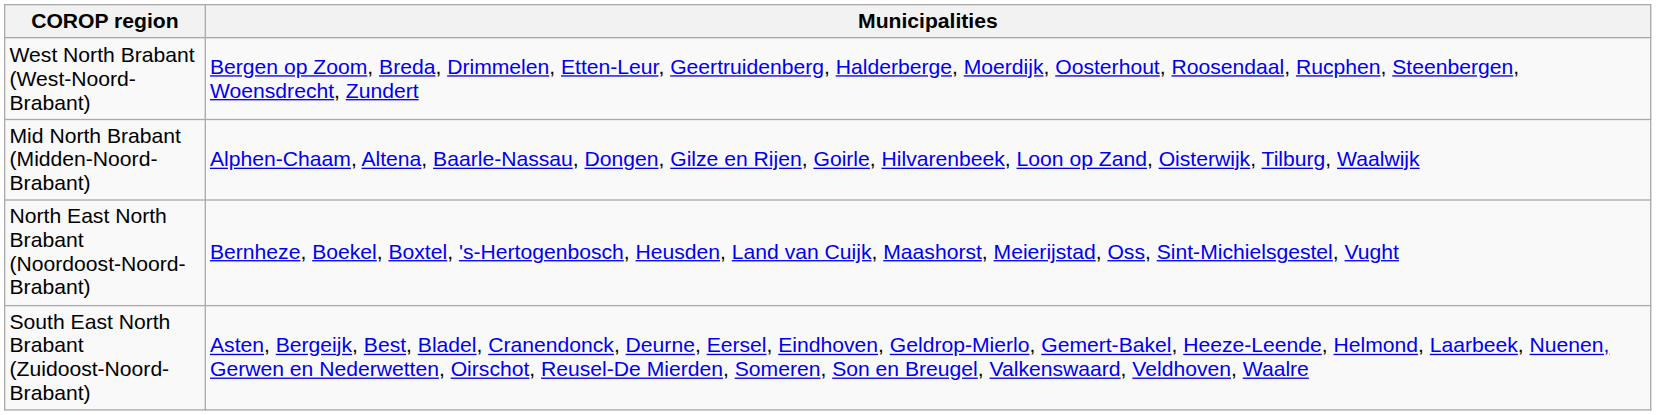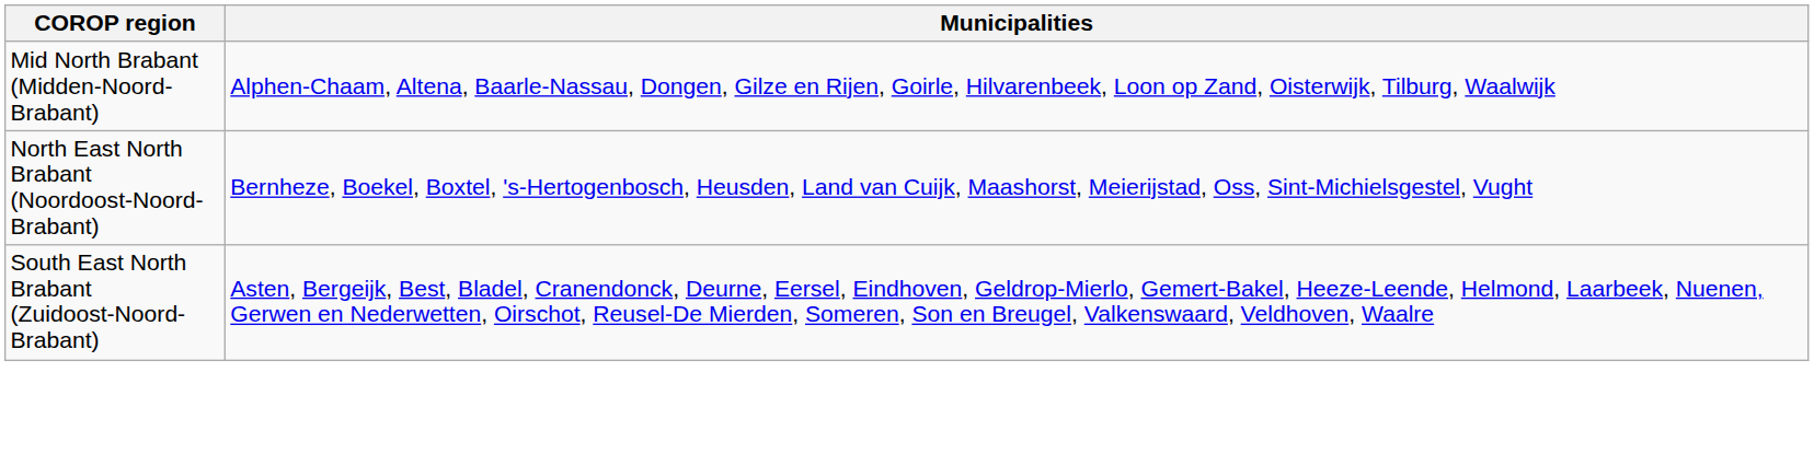- row: West North Brabant (West-Noord-Brabant) | Bergen op Zoom, Breda, Drimmelen, Etten-Leur, Geertruidenberg, Halderberge, Moerdijk, Oosterhout, Roosendaal, Rucphen, Steenbergen, Woensdrecht, Zundert
